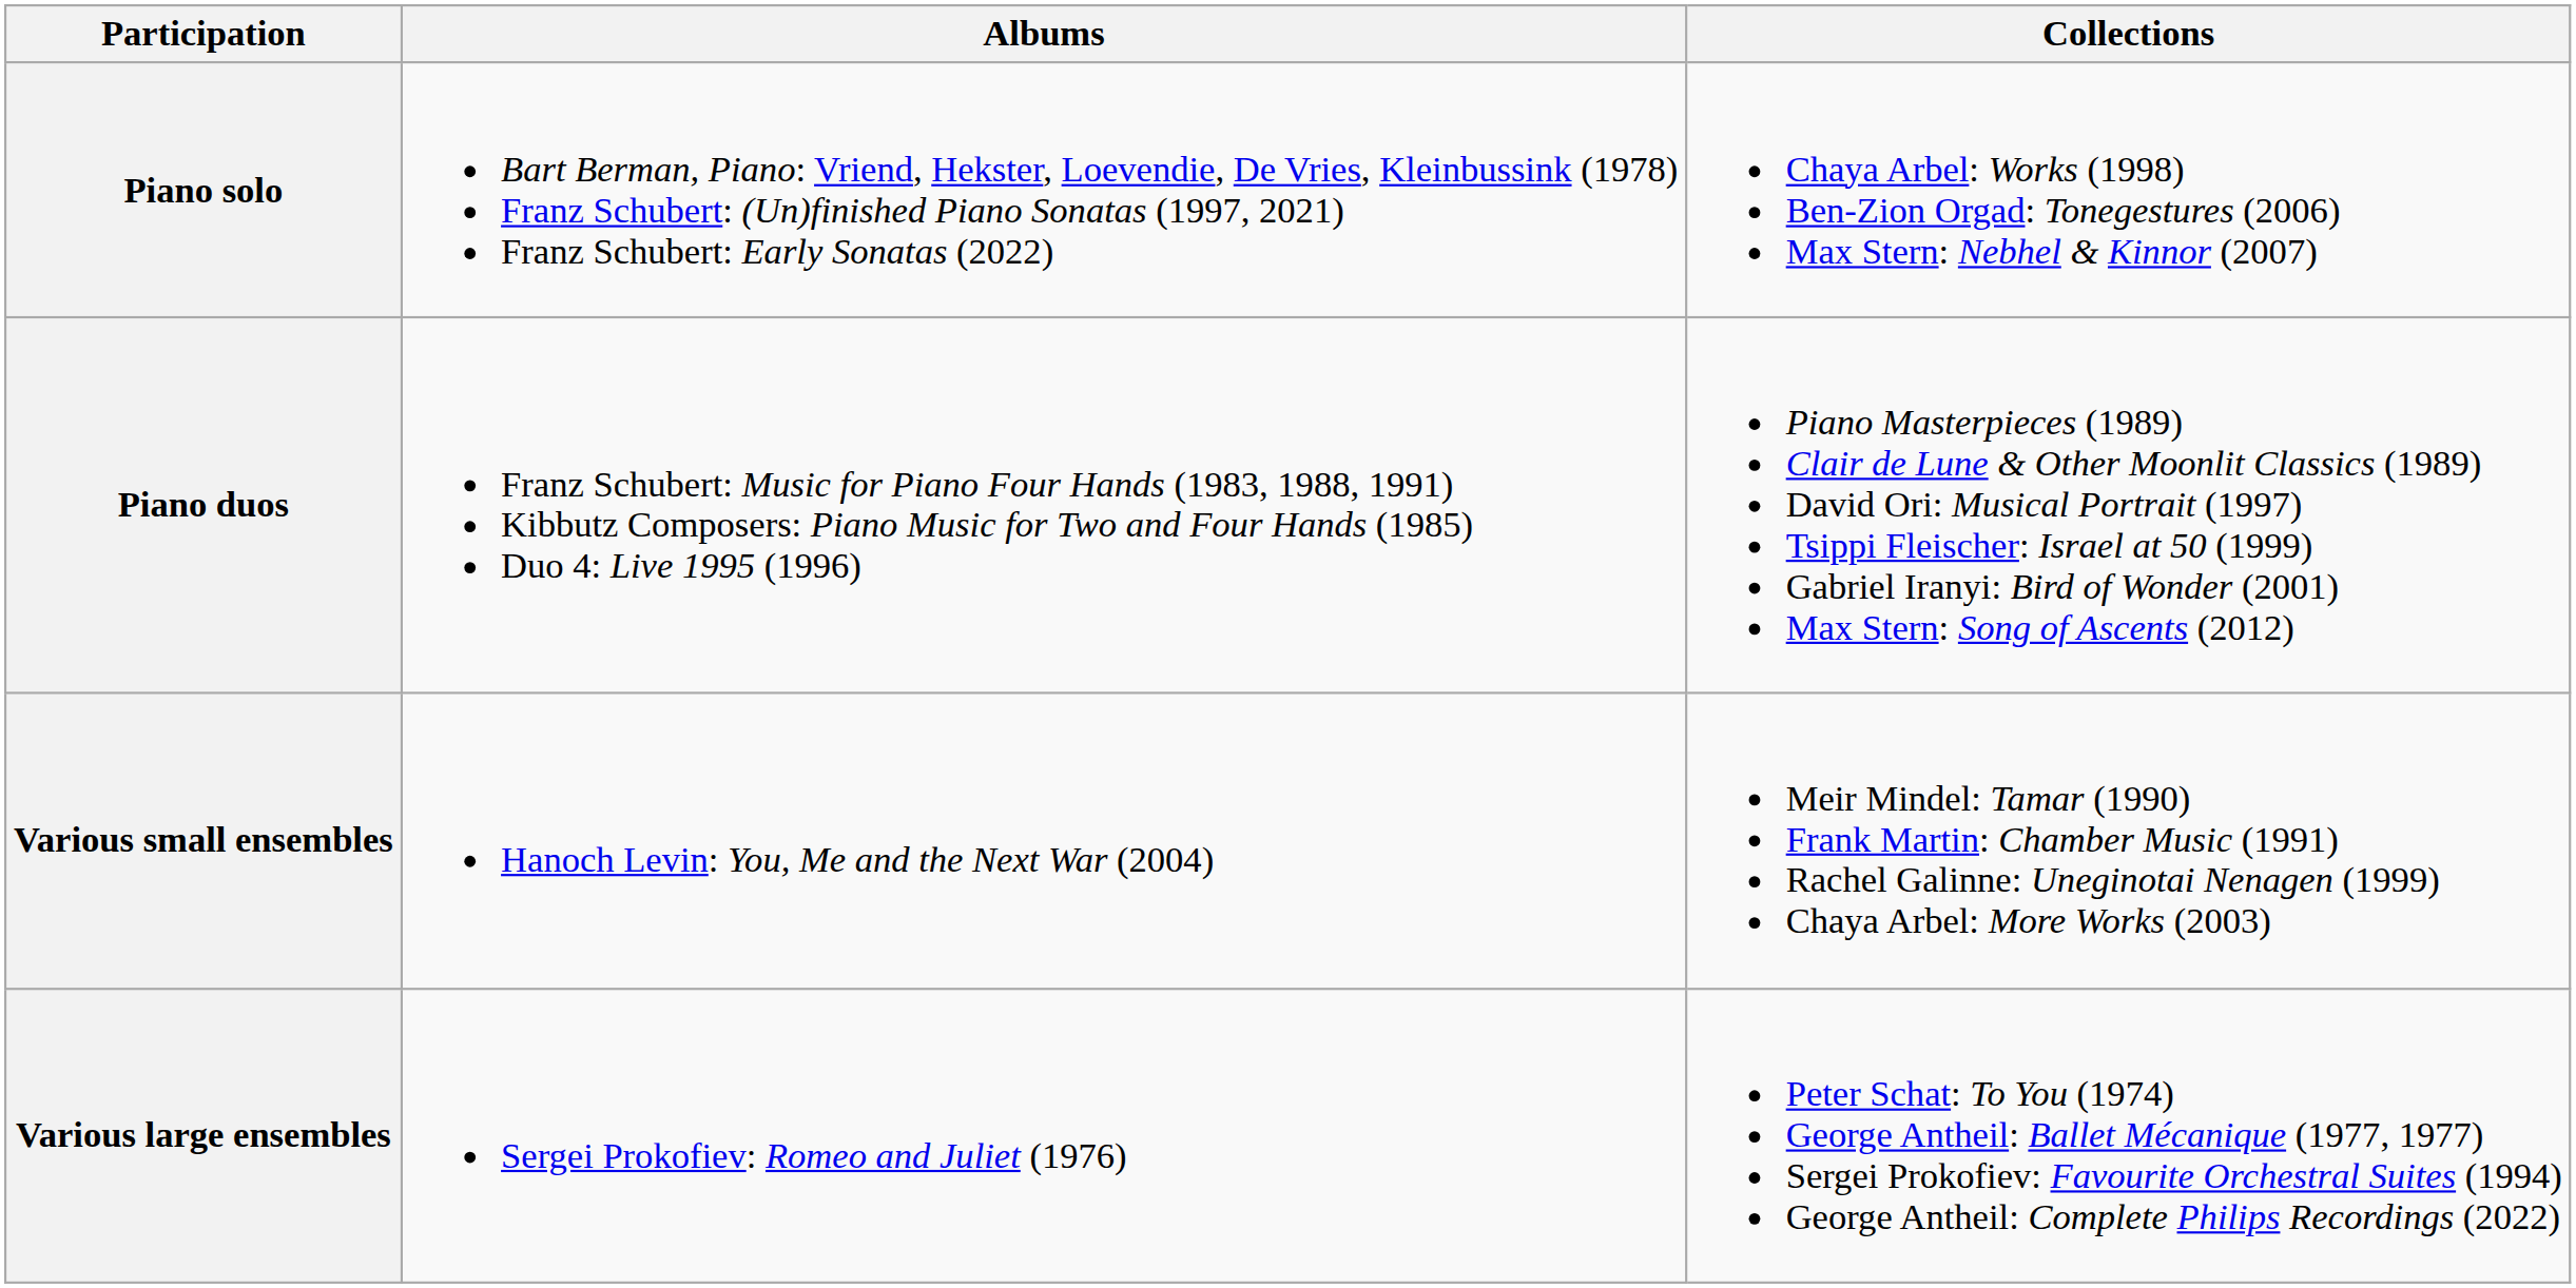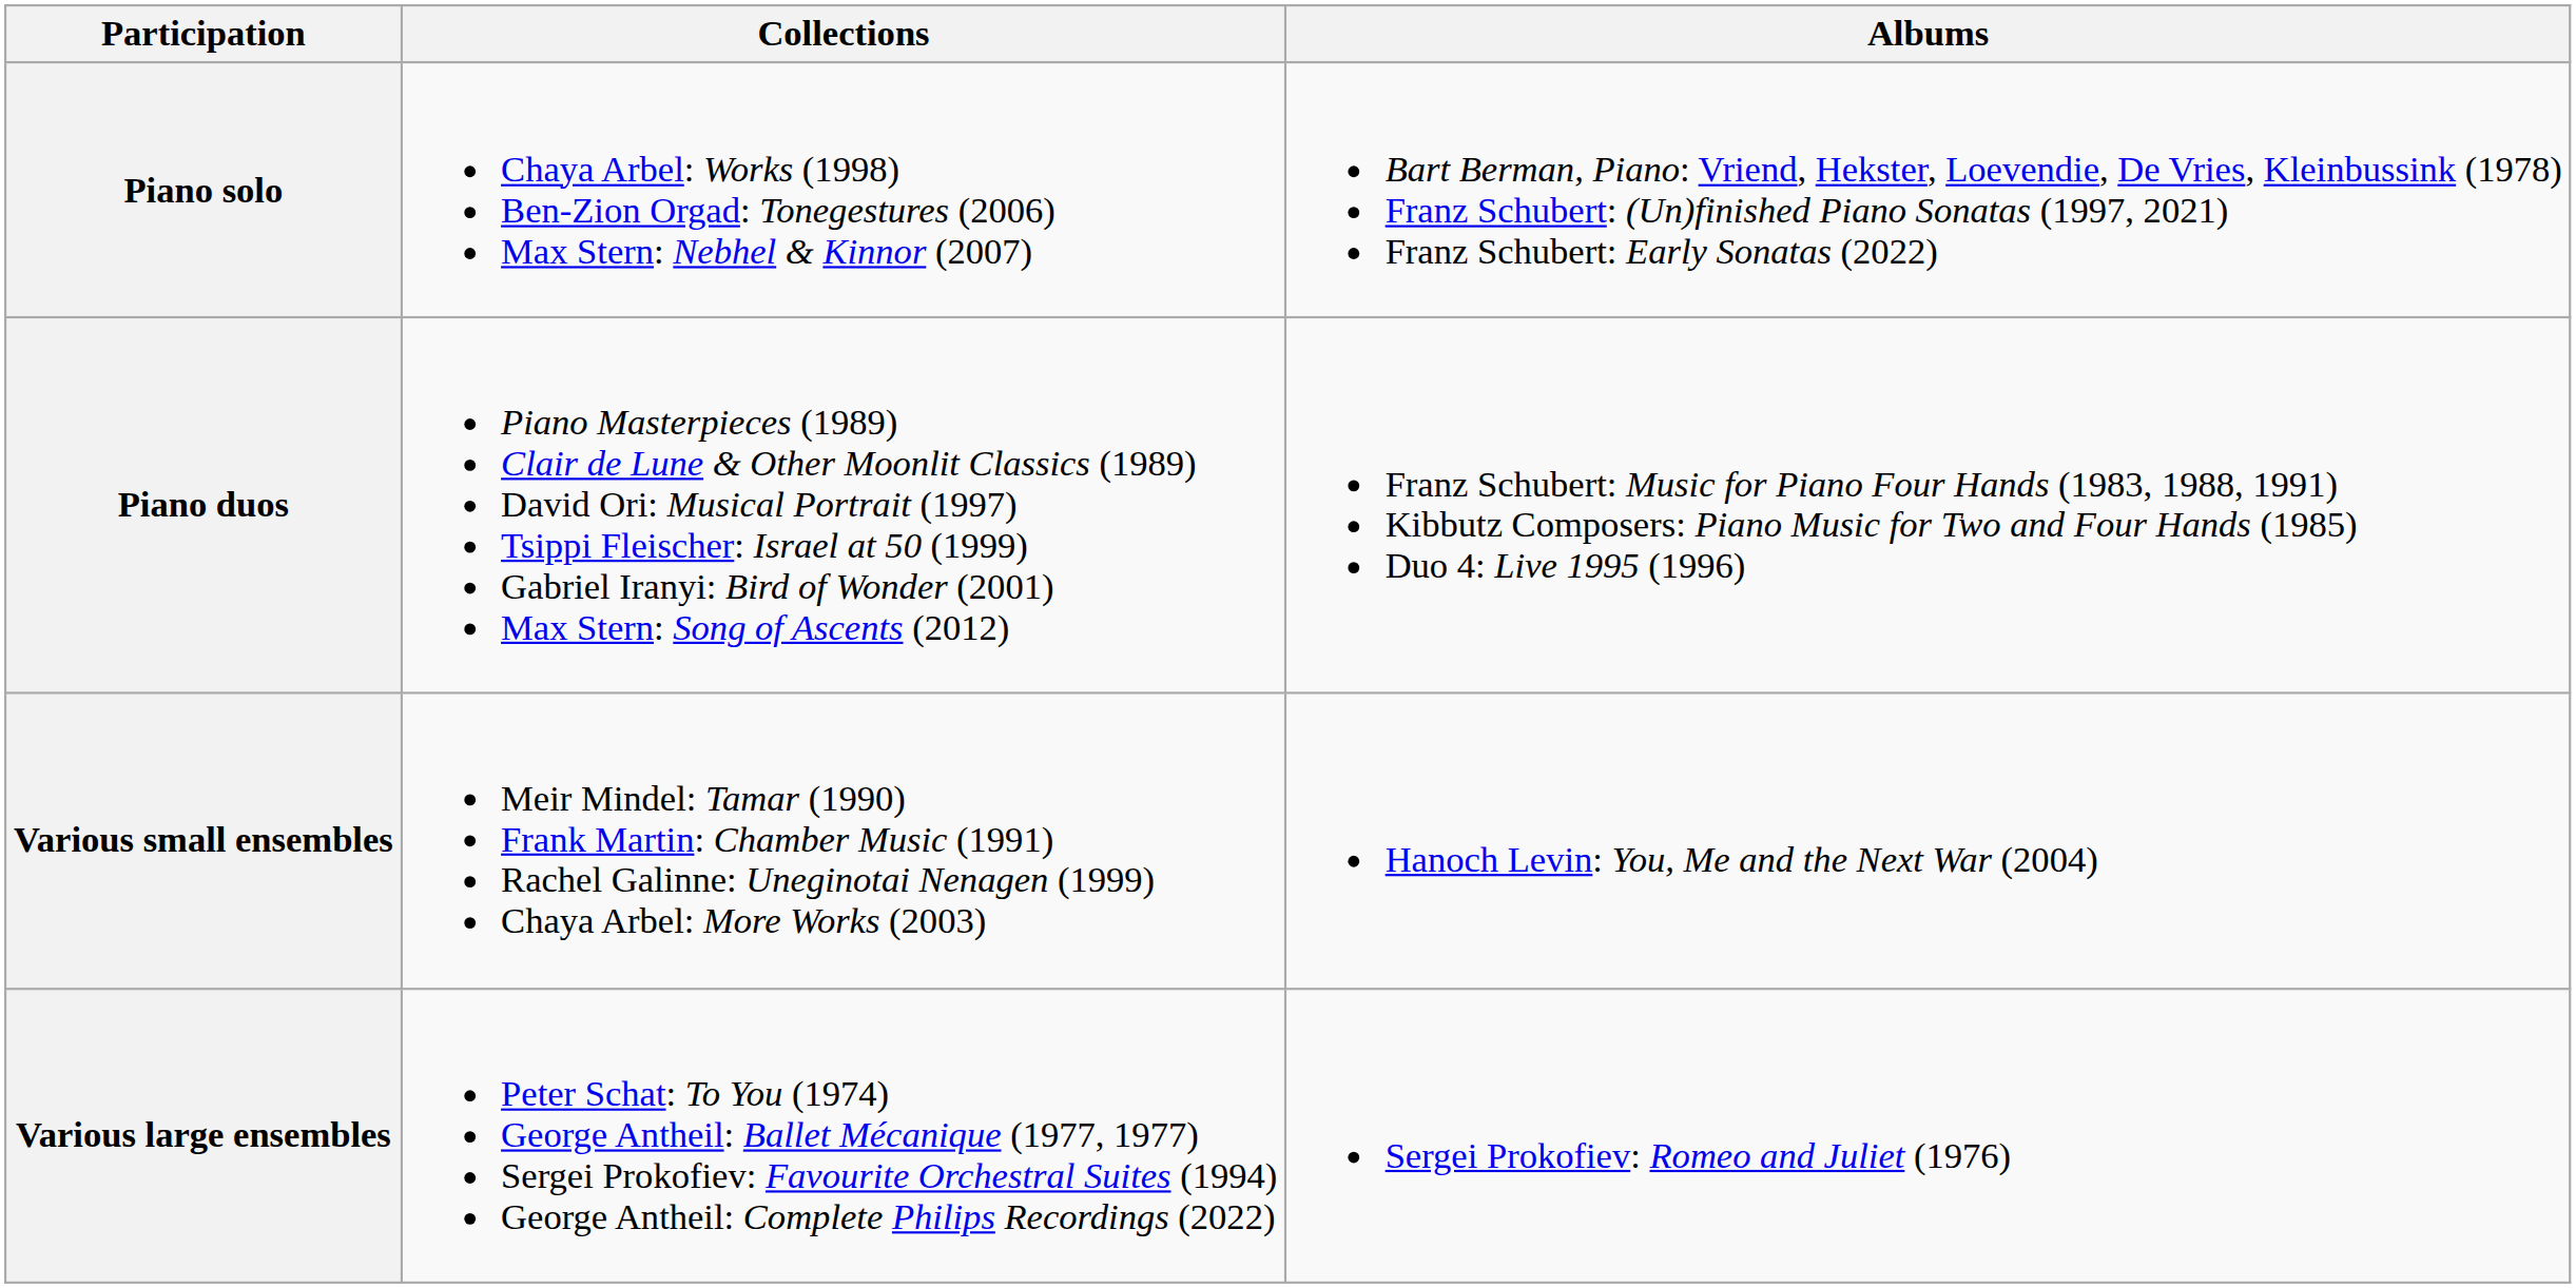columns swapped: Albums <-> Collections
